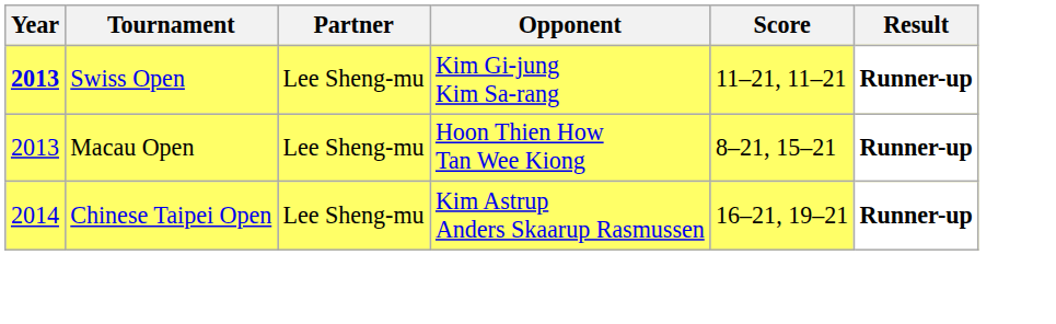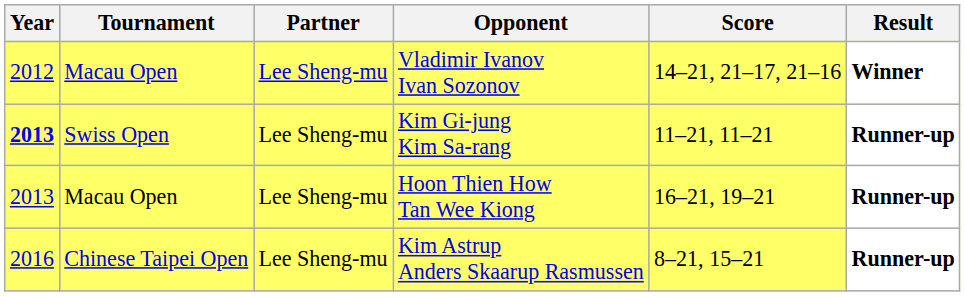+ row: 2012 | Macau Open | Lee Sheng-mu | Vladimir Ivanov Ivan Sozonov | 14–21, 21–17, 21–16 | Winner
Hoon Thien How Tan Wee Kiong | Score: 8–21, 15–21 -> 16–21, 19–21
Kim Astrup Anders Skaarup Rasmussen | Year: 2014 -> 2016
Kim Astrup Anders Skaarup Rasmussen | Score: 16–21, 19–21 -> 8–21, 15–21
